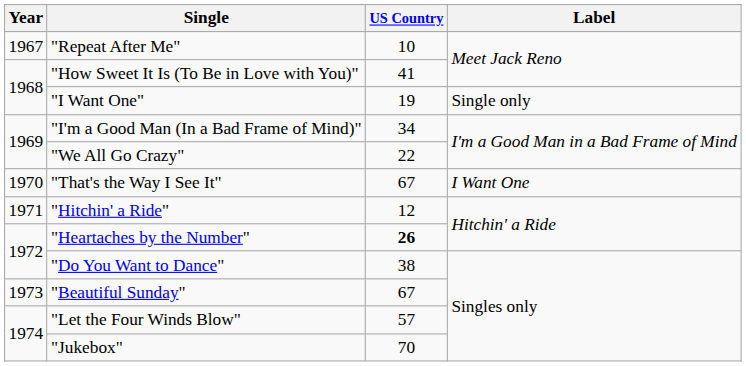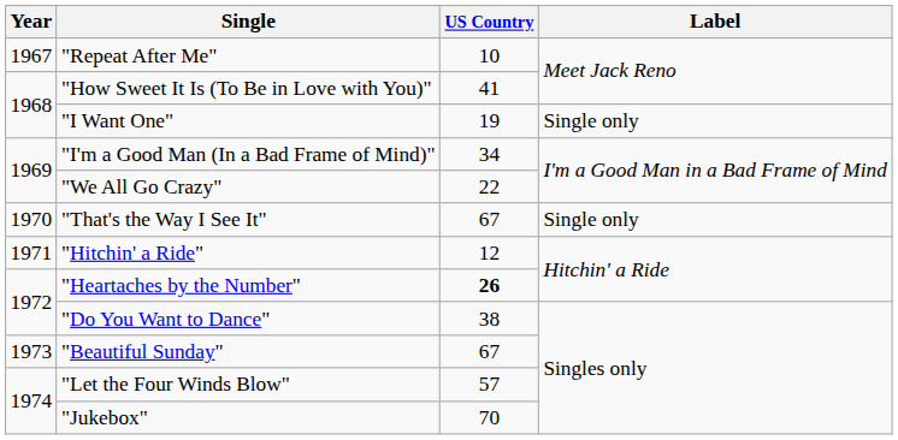"That's the Way I See It" | Label: I Want One -> Single only
